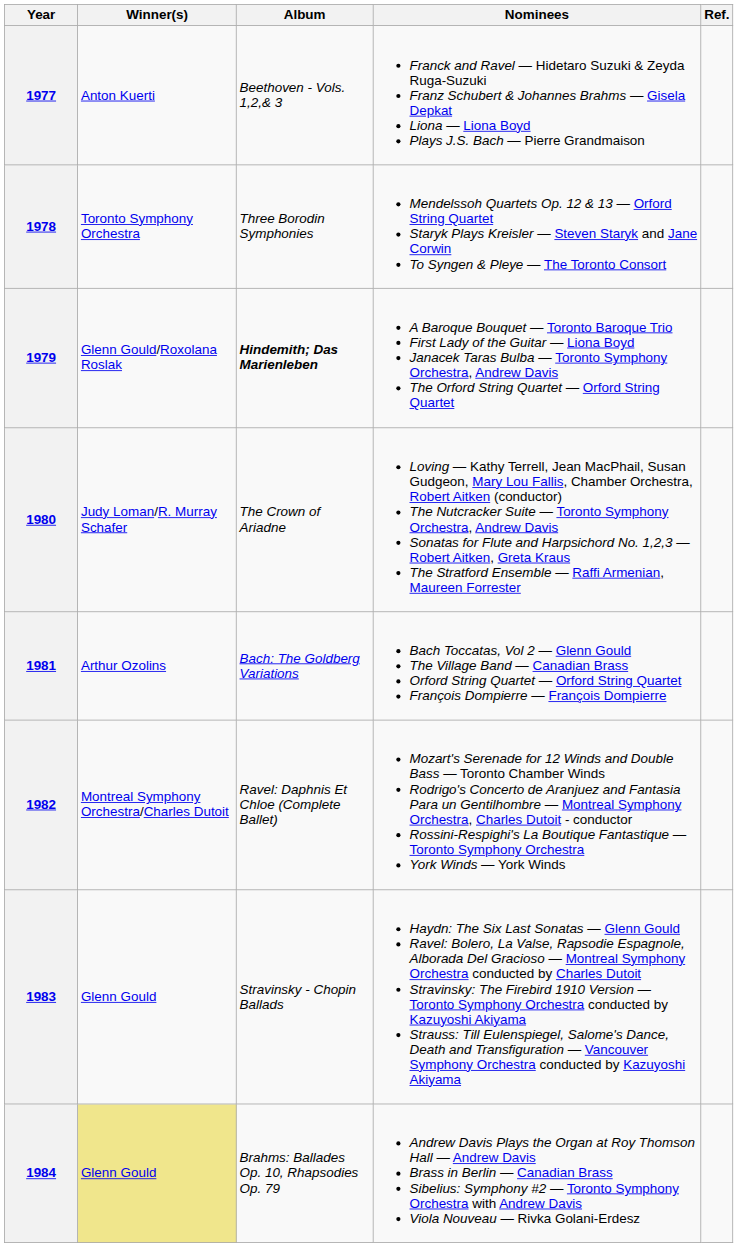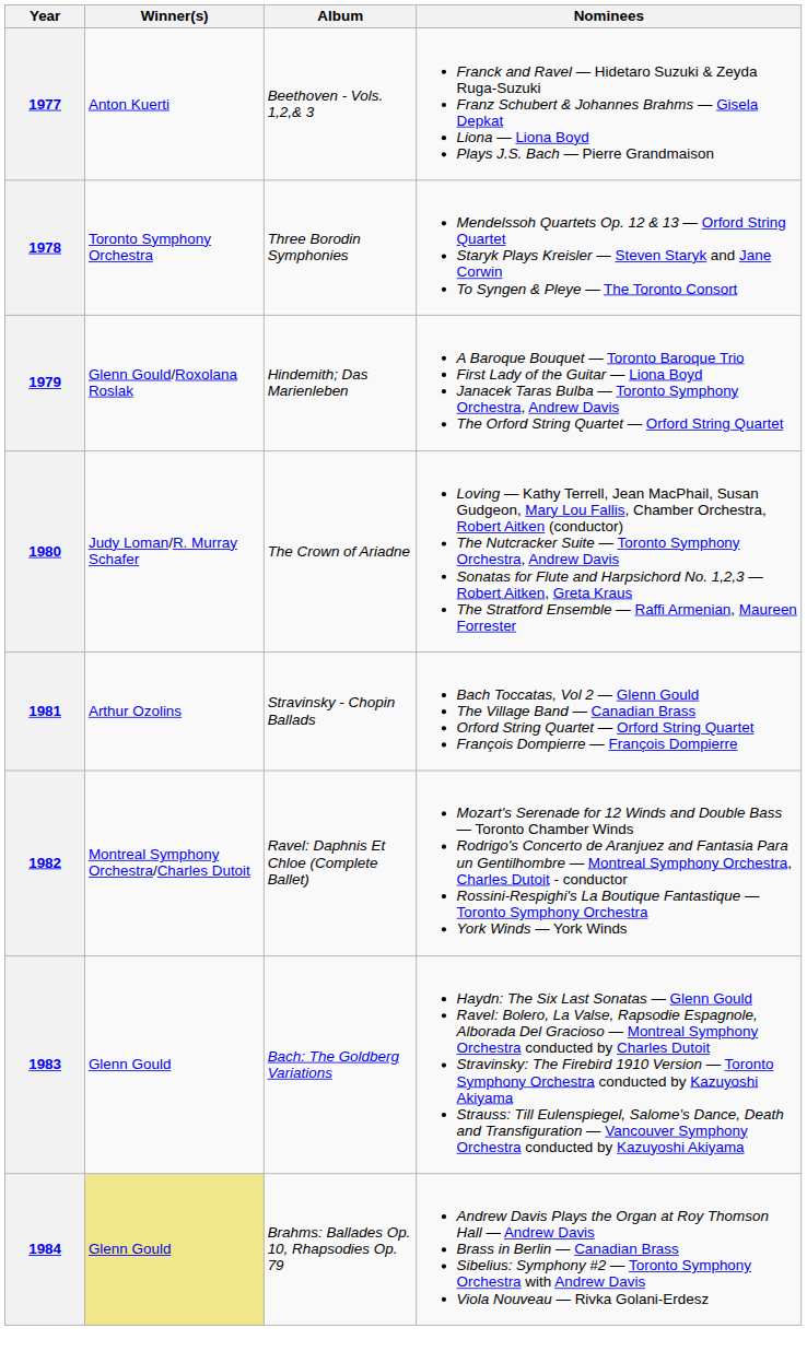- column: Ref.
1979 | Album: bold -> normal
1981 | Album: Bach: The Goldberg Variations -> Stravinsky - Chopin Ballads
1983 | Album: Stravinsky - Chopin Ballads -> Bach: The Goldberg Variations
